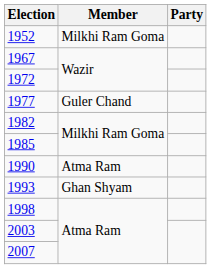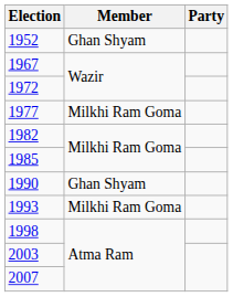1952 | Member: Milkhi Ram Goma -> Ghan Shyam
1977 | Member: Guler Chand -> Milkhi Ram Goma
1990 | Member: Atma Ram -> Ghan Shyam
1993 | Member: Ghan Shyam -> Milkhi Ram Goma
